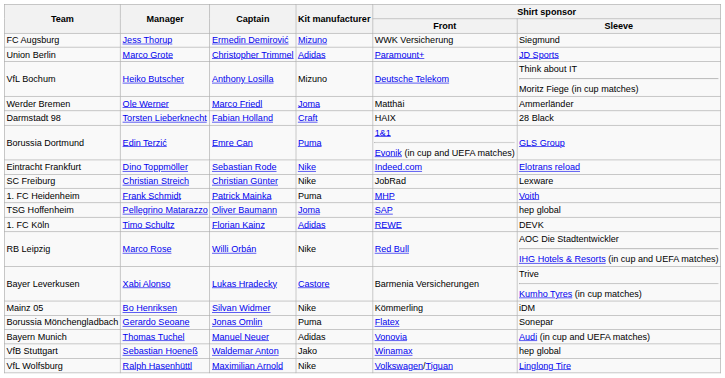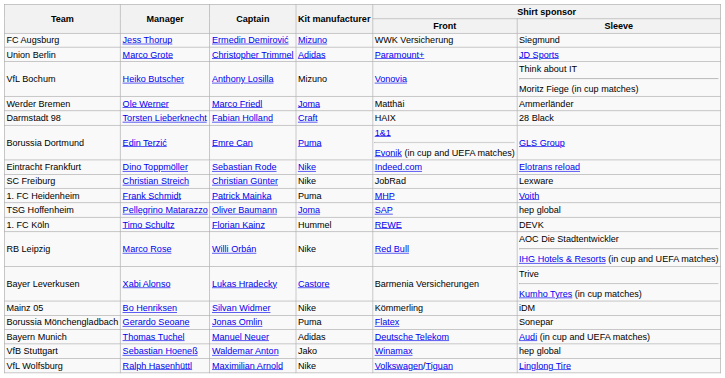VfL Bochum | Shirt sponsor / Front: Deutsche Telekom -> Vonovia
1. FC Köln | Kit manufacturer: Adidas -> Hummel
Bayern Munich | Shirt sponsor / Front: Vonovia -> Deutsche Telekom
